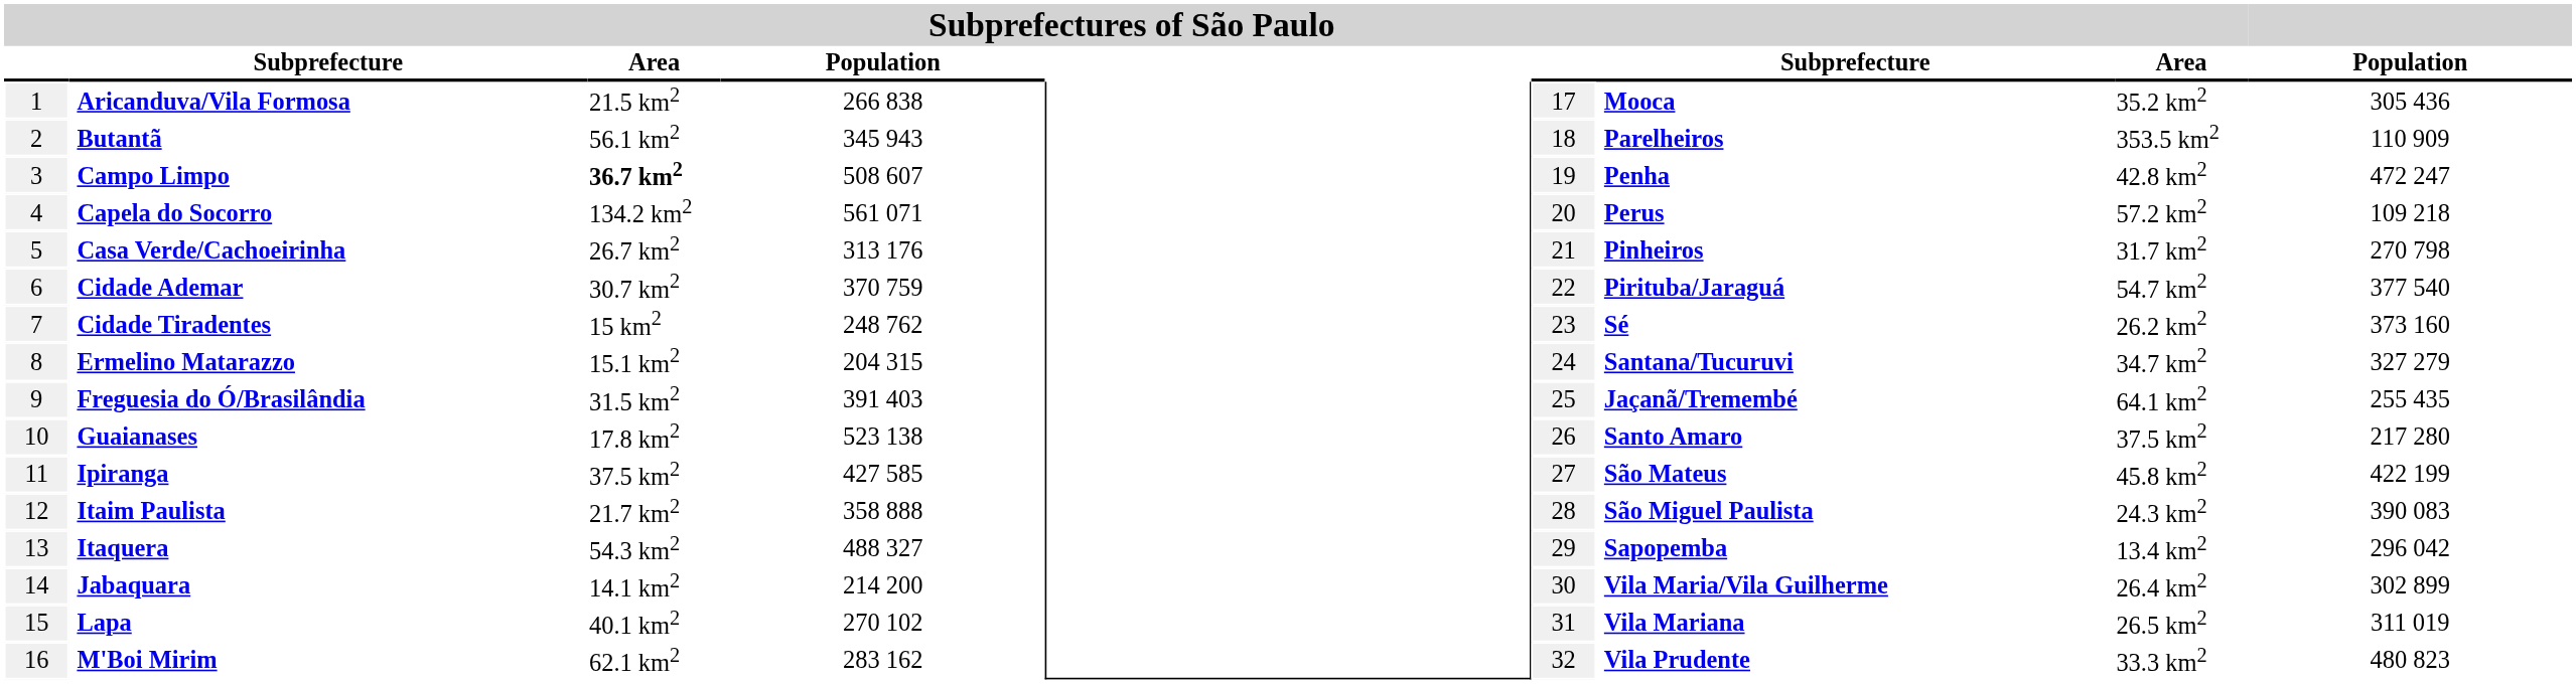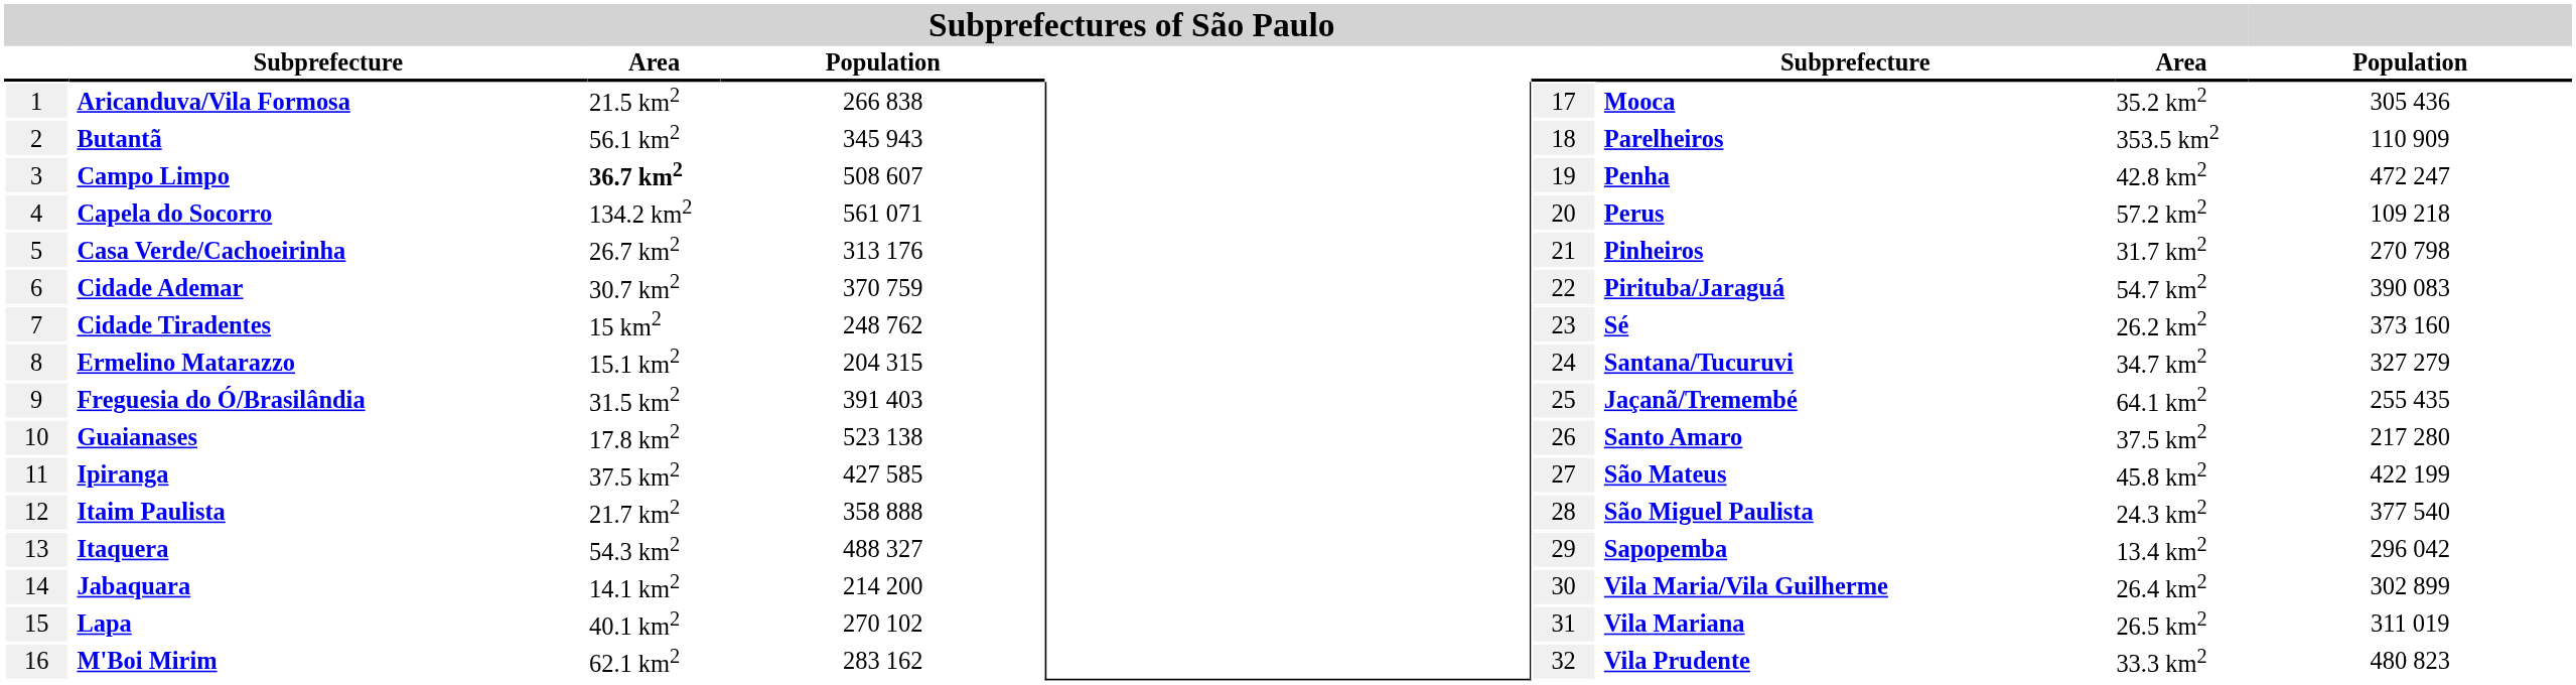Cidade Ademar | Population: 377 540 -> 390 083
Itaim Paulista | Population: 390 083 -> 377 540
